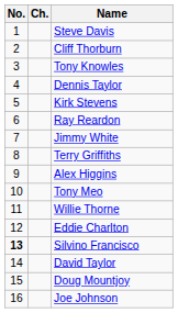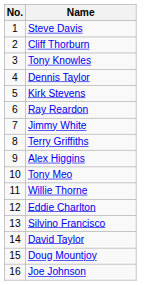- column: Ch.
Silvino Francisco | No.: bold -> normal
